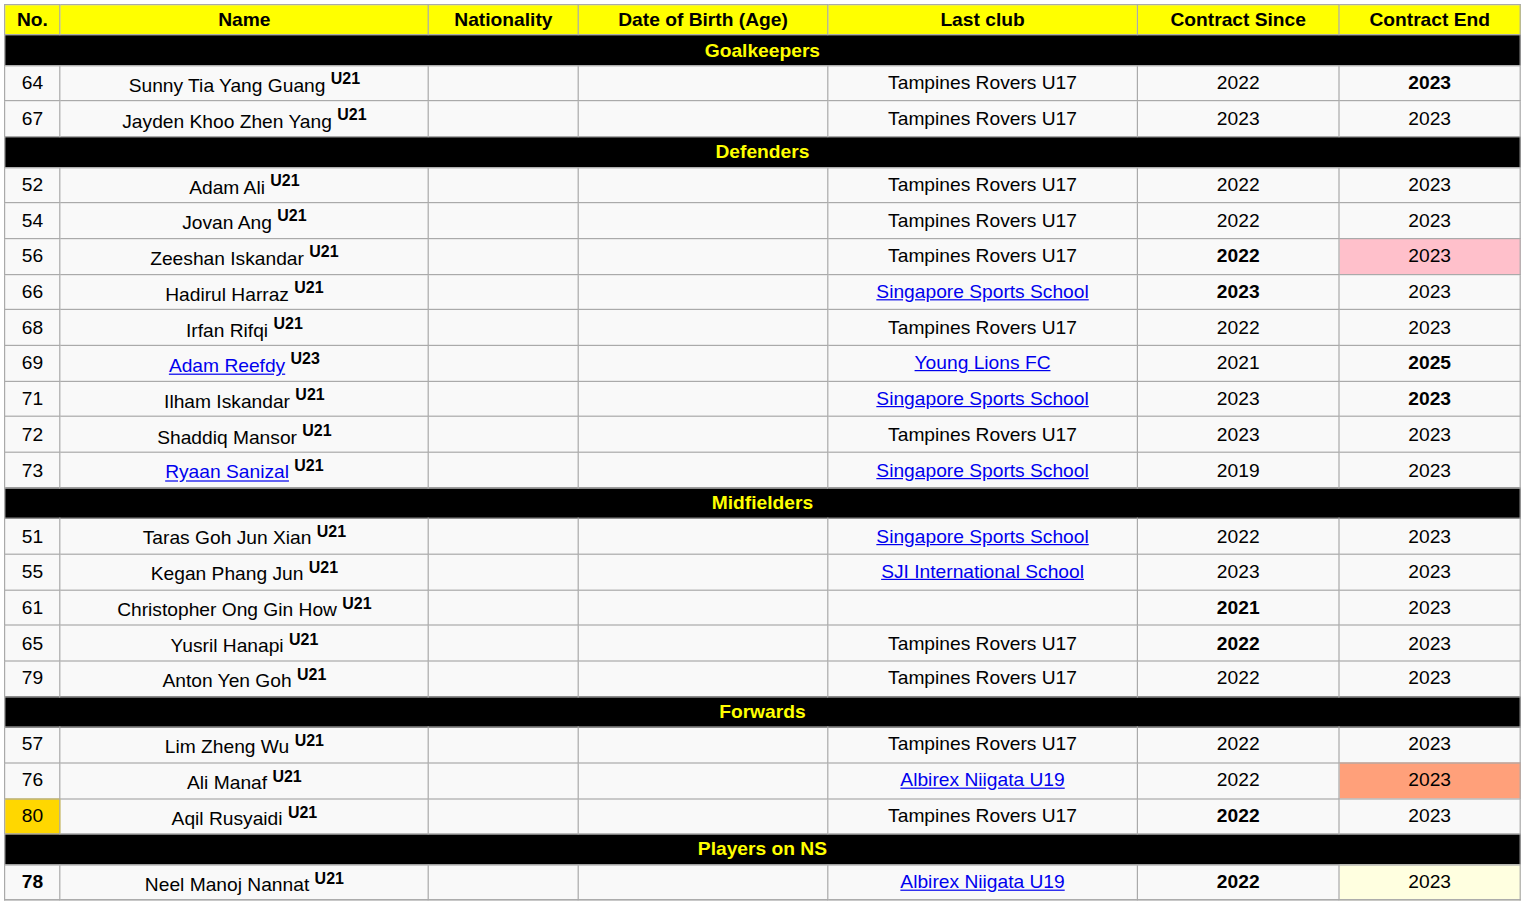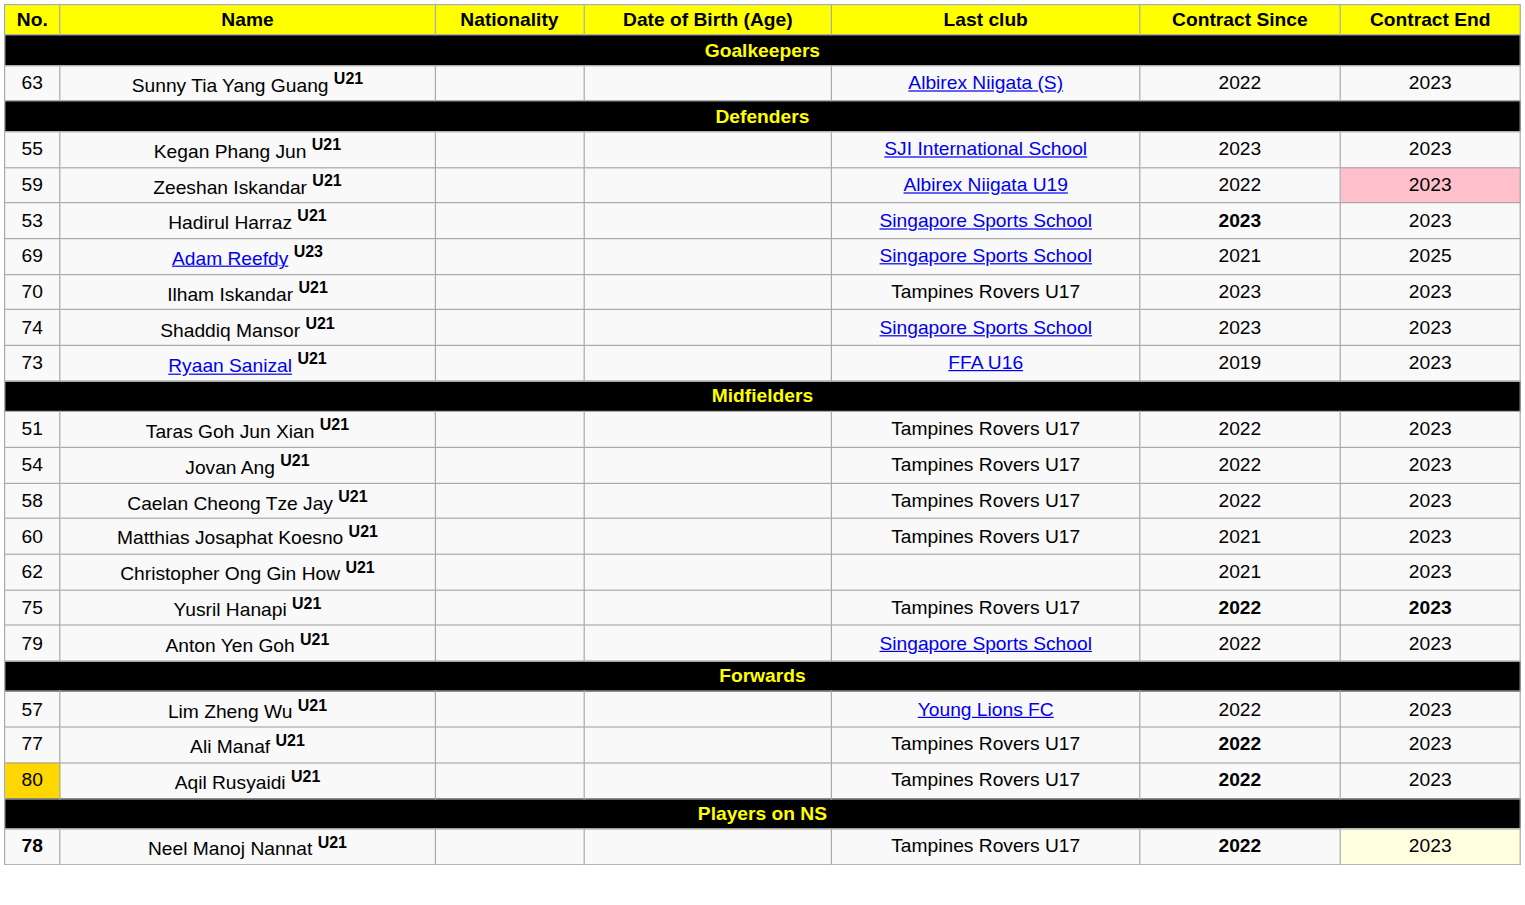Sunny Tia Yang Guang U21 | No.: 64 -> 63
Sunny Tia Yang Guang U21 | Last club: Tampines Rovers U17 -> Albirex Niigata (S)
Sunny Tia Yang Guang U21 | Contract End: bold -> normal
- row: 67 | Jayden Khoo Zhen Yang U21 | Tampines Rovers U17 | 2023 | 2023
- row: 52 | Adam Ali U21 | Tampines Rovers U17 | 2022 | 2023
rows swapped: Kegan Phang Jun U21 <-> Jovan Ang U21
Zeeshan Iskandar U21 | No.: 56 -> 59
Zeeshan Iskandar U21 | Last club: Tampines Rovers U17 -> Albirex Niigata U19
Zeeshan Iskandar U21 | Contract Since: bold -> normal
Hadirul Harraz U21 | No.: 66 -> 53
- row: 68 | Irfan Rifqi U21 | Tampines Rovers U17 | 2022 | 2023
Adam Reefdy U23 | Last club: Young Lions FC -> Singapore Sports School
Adam Reefdy U23 | Contract End: bold -> normal
Ilham Iskandar U21 | No.: 71 -> 70
Ilham Iskandar U21 | Last club: Singapore Sports School -> Tampines Rovers U17
Ilham Iskandar U21 | Contract End: bold -> normal
Shaddiq Mansor U21 | No.: 72 -> 74
Shaddiq Mansor U21 | Last club: Tampines Rovers U17 -> Singapore Sports School
Ryaan Sanizal U21 | Last club: Singapore Sports School -> FFA U16
Taras Goh Jun Xian U21 | Last club: Singapore Sports School -> Tampines Rovers U17
+ row: 58 | Caelan Cheong Tze Jay U21 | Tampines Rovers U17 | 2022 | 2023
+ row: 60 | Matthias Josaphat Koesno U21 | Tampines Rovers U17 | 2021 | 2023
Christopher Ong Gin How U21 | No.: 61 -> 62
Christopher Ong Gin How U21 | Contract Since: bold -> normal
Yusril Hanapi U21 | No.: 65 -> 75
Yusril Hanapi U21 | Contract End: normal -> bold
Anton Yen Goh U21 | Last club: Tampines Rovers U17 -> Singapore Sports School
Lim Zheng Wu U21 | Last club: Tampines Rovers U17 -> Young Lions FC
Ali Manaf U21 | No.: 76 -> 77
Ali Manaf U21 | Last club: Albirex Niigata U19 -> Tampines Rovers U17
Ali Manaf U21 | Contract Since: normal -> bold
Ali Manaf U21 | Contract End: lightsalmon background -> no background
Neel Manoj Nannat U21 | Last club: Albirex Niigata U19 -> Tampines Rovers U17
